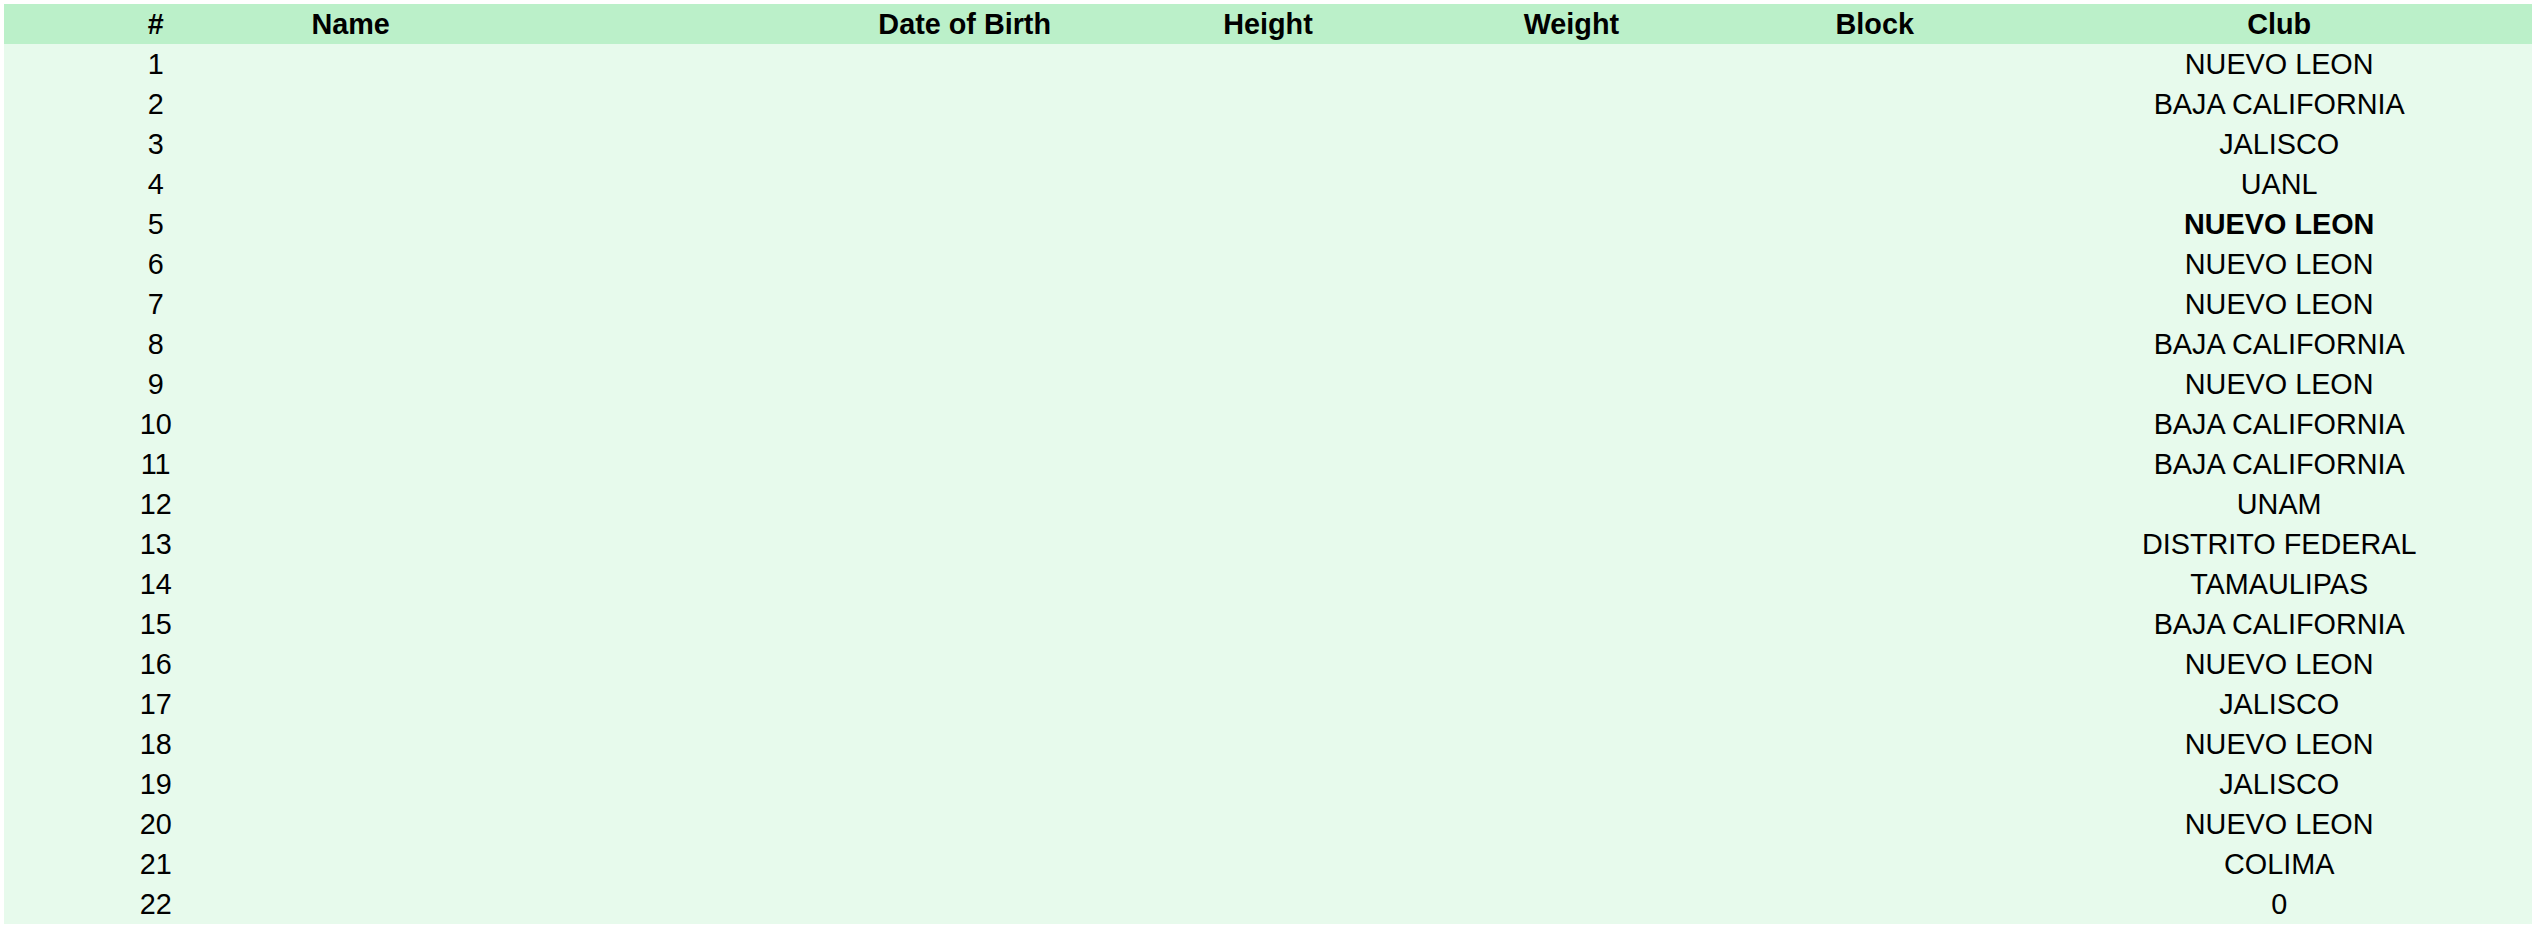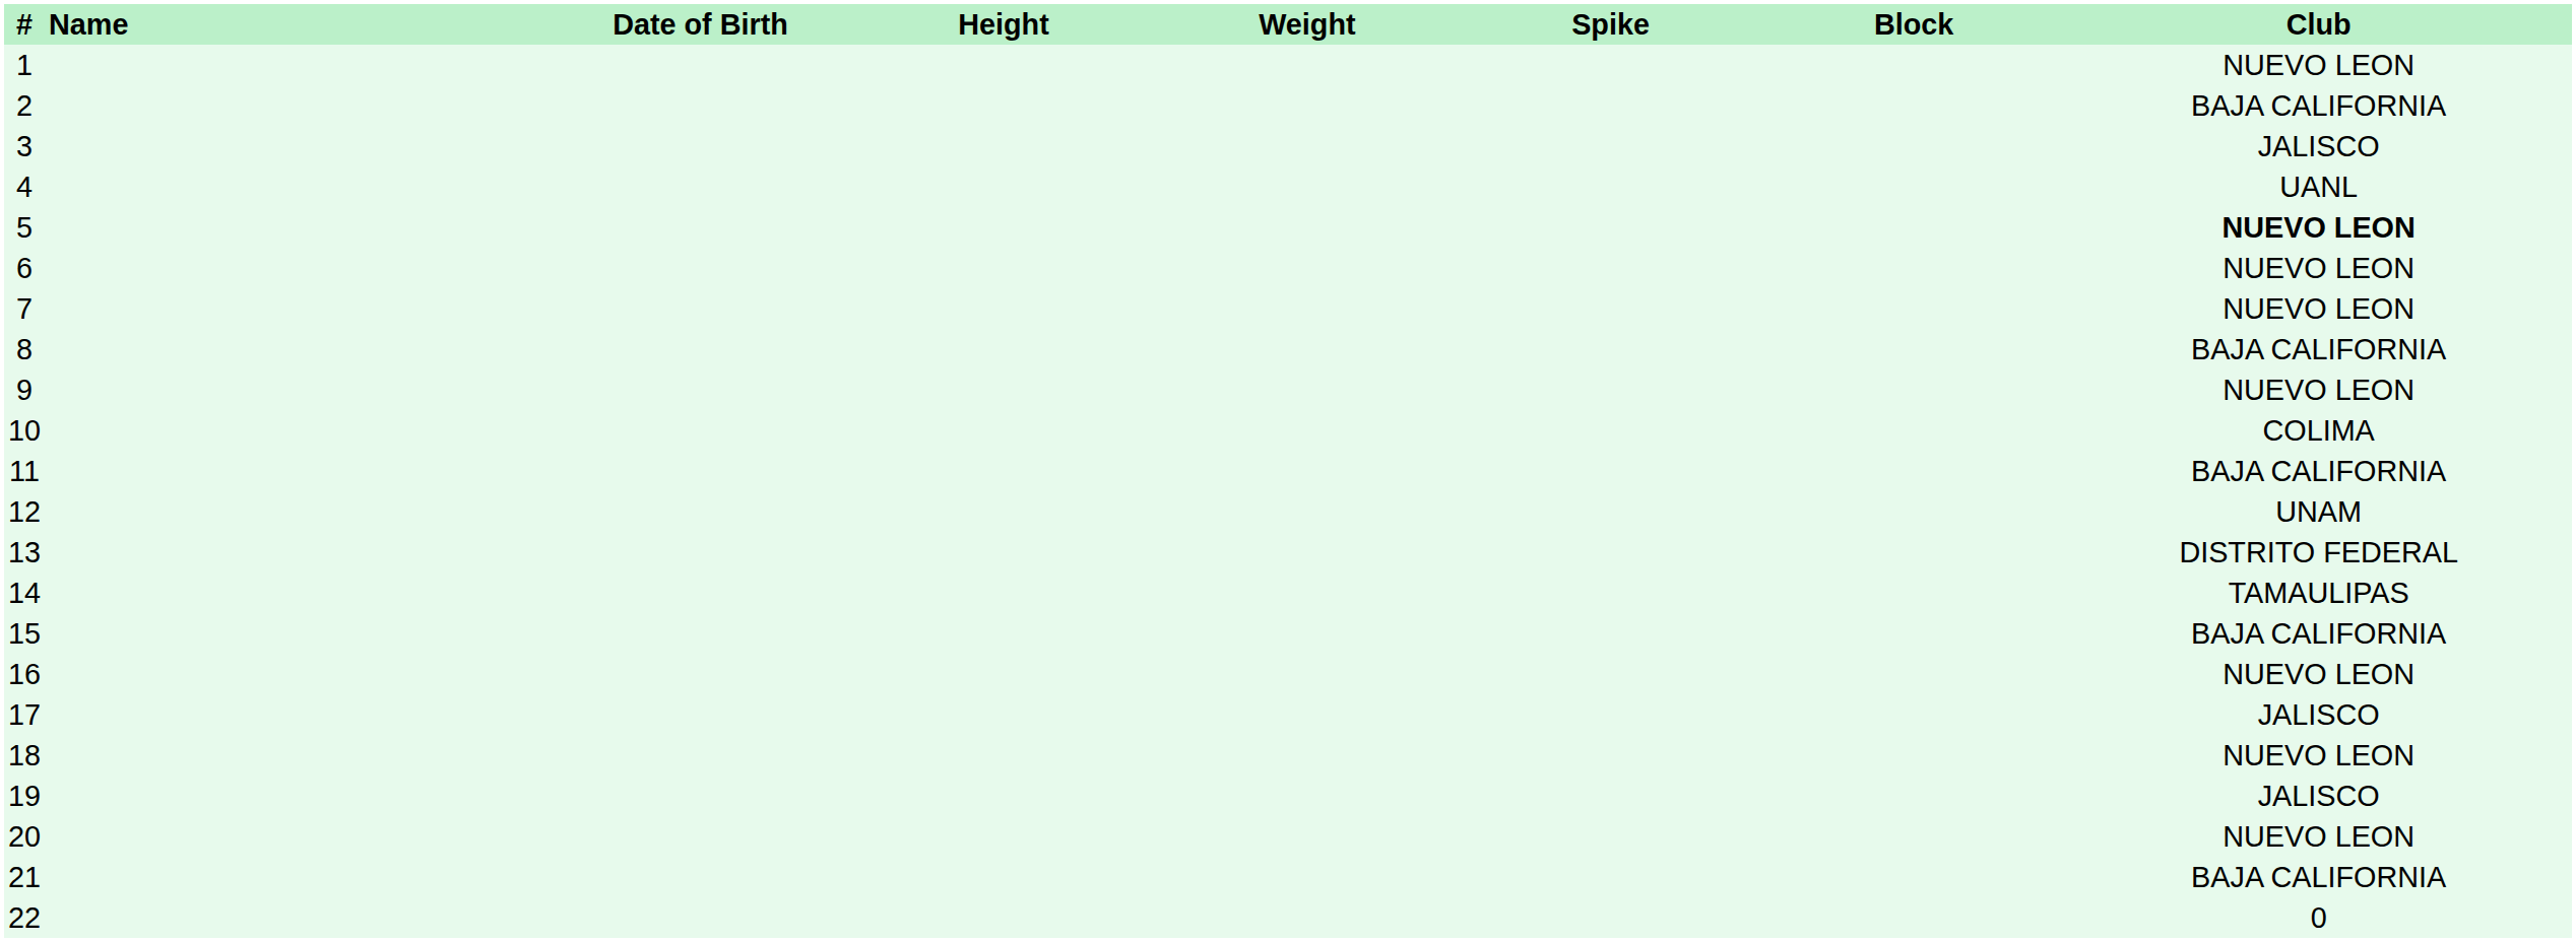+ column: Spike
10 | Club: BAJA CALIFORNIA -> COLIMA
21 | Club: COLIMA -> BAJA CALIFORNIA
